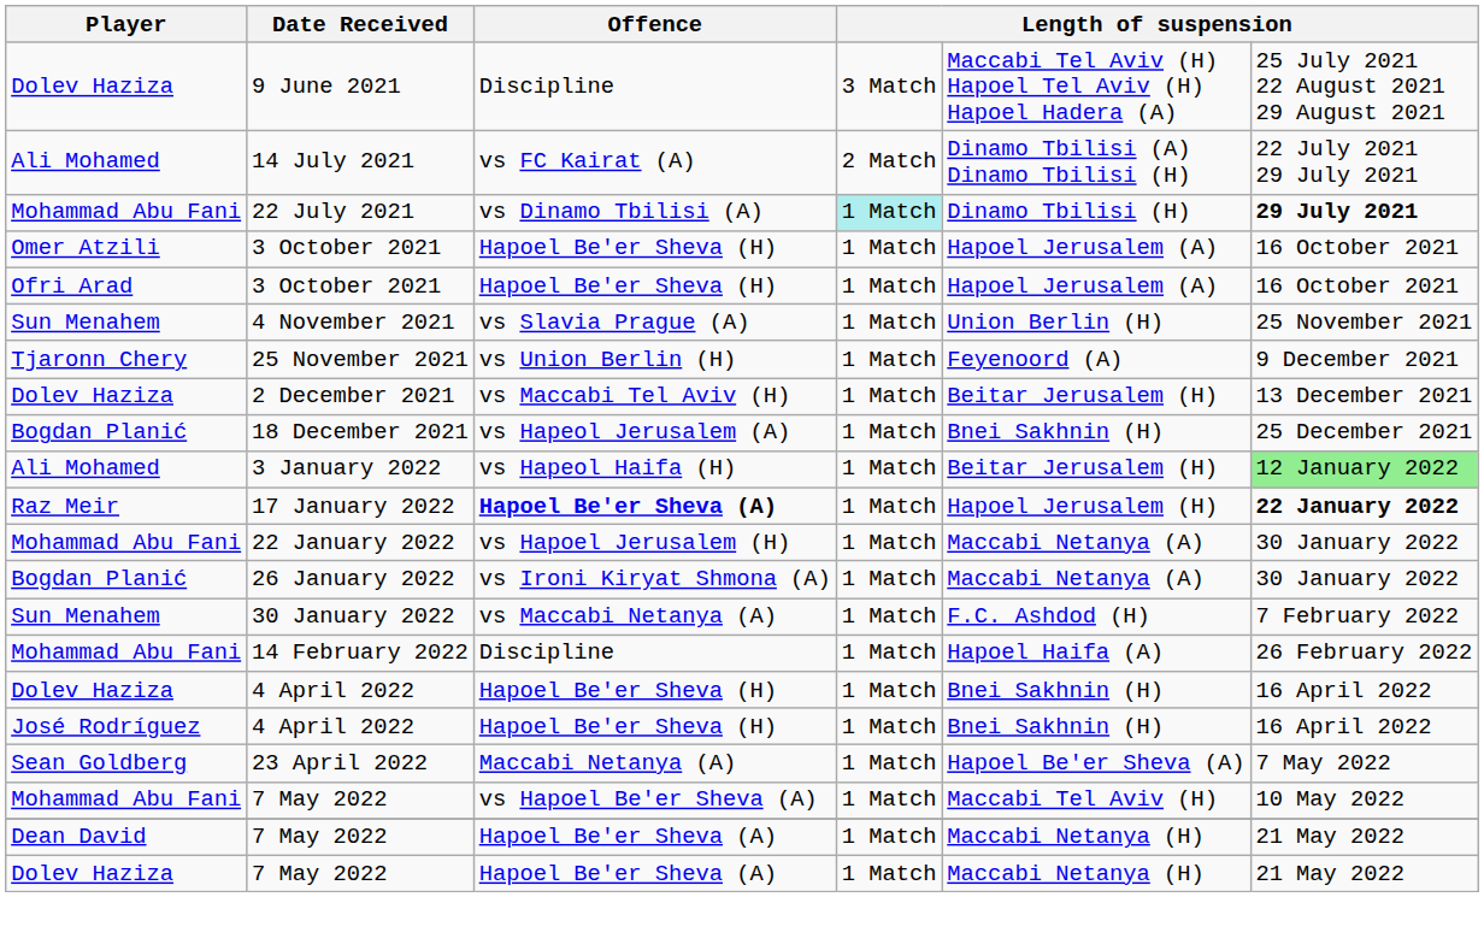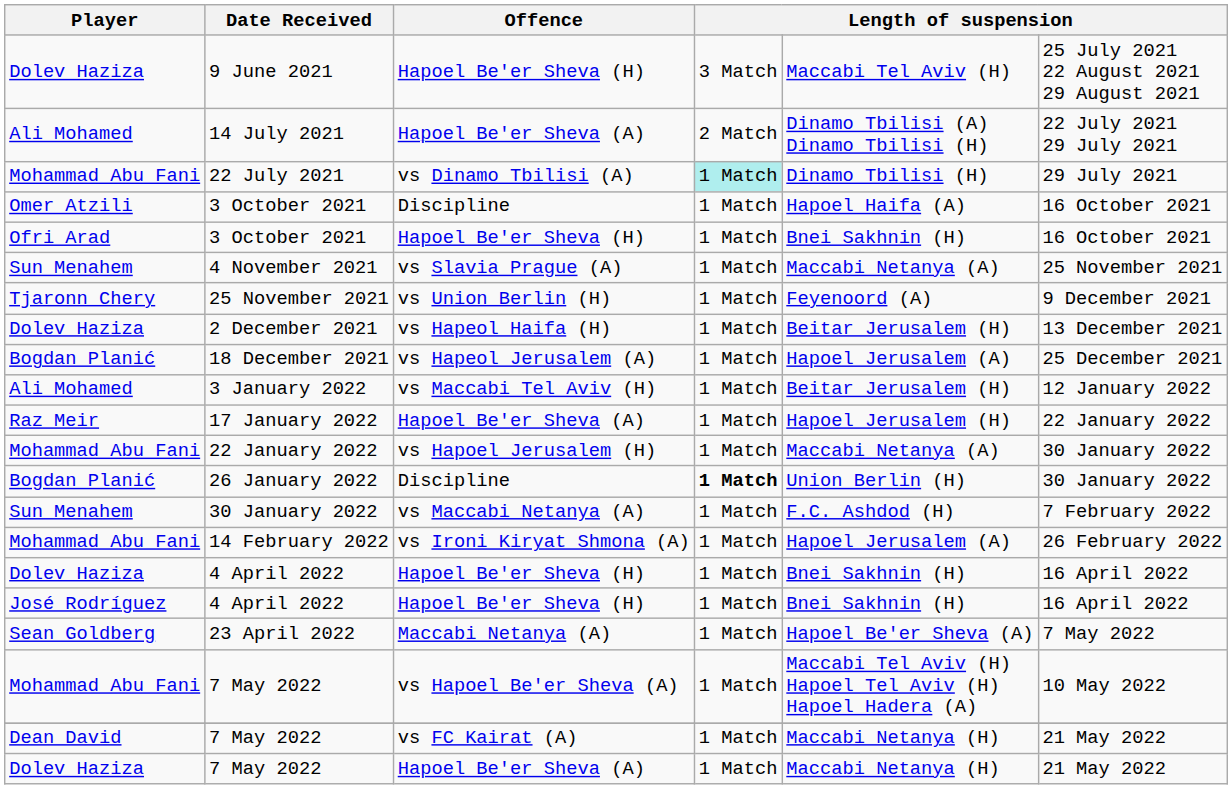9 June 2021 | Offence: Discipline -> Hapoel Be'er Sheva (H)
9 June 2021 | column 5: Maccabi Tel Aviv (H) Hapoel Tel Aviv (H) Hapoel Hadera (A) -> Maccabi Tel Aviv (H)
14 July 2021 | Offence: vs FC Kairat (A) -> Hapoel Be'er Sheva (A)
22 July 2021 | column 6: bold -> normal
Omer Atzili / 3 October 2021 | Offence: Hapoel Be'er Sheva (H) -> Discipline
Omer Atzili / 3 October 2021 | column 5: Hapoel Jerusalem (A) -> Hapoel Haifa (A)
Ofri Arad / 3 October 2021 | column 5: Hapoel Jerusalem (A) -> Bnei Sakhnin (H)
4 November 2021 | column 5: Union Berlin (H) -> Maccabi Netanya (A)
2 December 2021 | Offence: vs Maccabi Tel Aviv (H) -> vs Hapeol Haifa (H)
18 December 2021 | column 5: Bnei Sakhnin (H) -> Hapoel Jerusalem (A)
3 January 2022 | Offence: vs Hapeol Haifa (H) -> vs Maccabi Tel Aviv (H)
3 January 2022 | column 6: lightgreen background -> no background
17 January 2022 | Offence: bold -> normal
17 January 2022 | column 6: bold -> normal
26 January 2022 | Offence: vs Ironi Kiryat Shmona (A) -> Discipline
26 January 2022 | column 4: normal -> bold
26 January 2022 | column 5: Maccabi Netanya (A) -> Union Berlin (H)
14 February 2022 | Offence: Discipline -> vs Ironi Kiryat Shmona (A)
14 February 2022 | column 5: Hapoel Haifa (A) -> Hapoel Jerusalem (A)
Mohammad Abu Fani / 7 May 2022 | column 5: Maccabi Tel Aviv (H) -> Maccabi Tel Aviv (H) Hapoel Tel Aviv (H) Hapoel Hadera (A)
Dean David / 7 May 2022 | Offence: Hapoel Be'er Sheva (A) -> vs FC Kairat (A)
